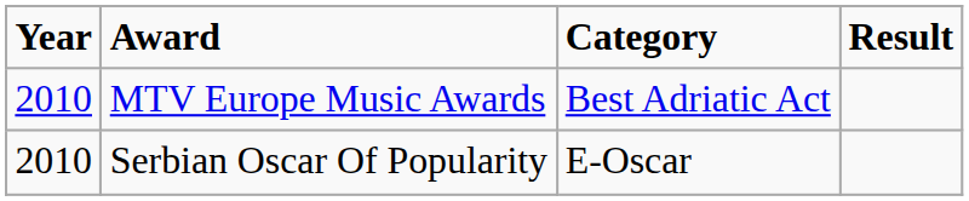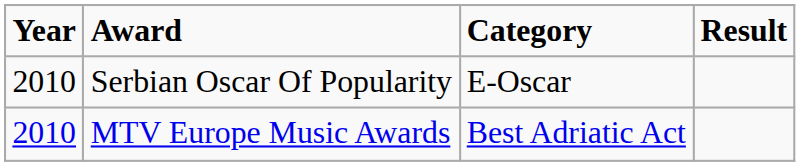rows swapped: MTV Europe Music Awards <-> Serbian Oscar Of Popularity
